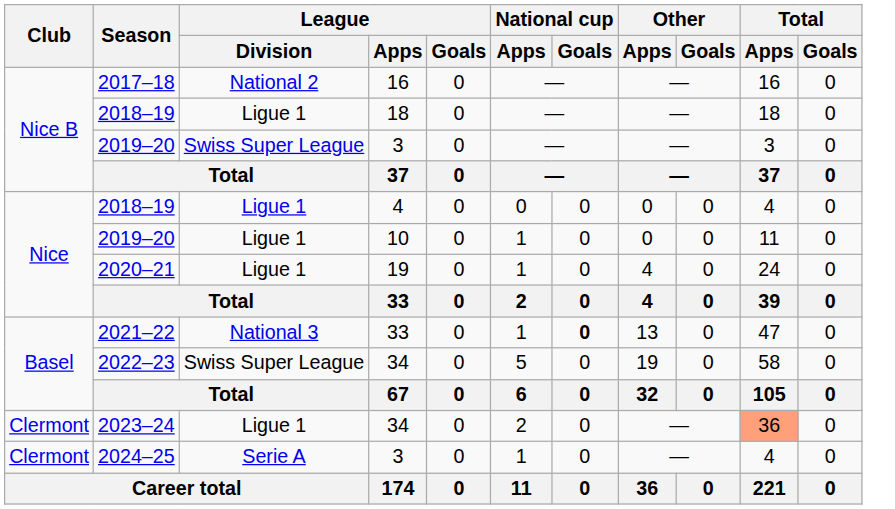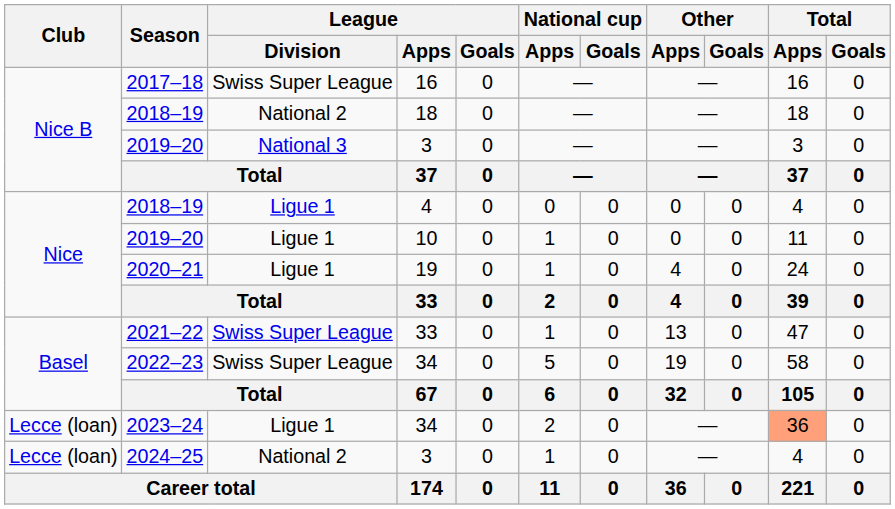2017–18 | League / Division: National 2 -> Swiss Super League
2018–19 / 18 | League / Division: Ligue 1 -> National 2
2019–20 / 3 | League / Division: Swiss Super League -> National 3
2021–22 | League / Division: National 3 -> Swiss Super League
2021–22 | National cup / Goals: bold -> normal
2023–24 | Club: Clermont -> Lecce (loan)
2024–25 | Club: Clermont -> Lecce (loan)
2024–25 | League / Division: Serie A -> National 2
